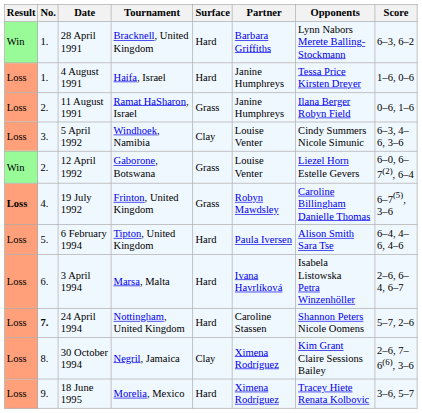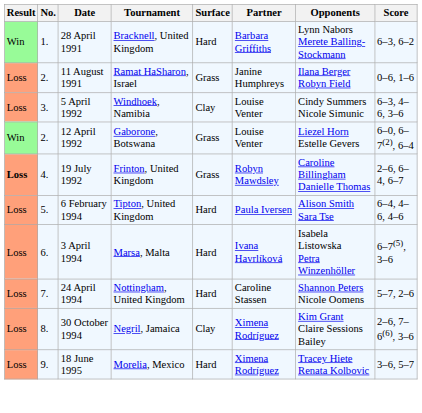- row: Loss | 1. | 4 August 1991 | Haifa, Israel | Hard | Janine Humphreys | Tessa Price Kirsten Dreyer | 1–6, 0–6
19 July 1992 | Score: 6–7(5), 3–6 -> 2–6, 6–4, 6–7
3 April 1994 | Score: 2–6, 6–4, 6–7 -> 6–7(5), 3–6
24 April 1994 | No.: bold -> normal
